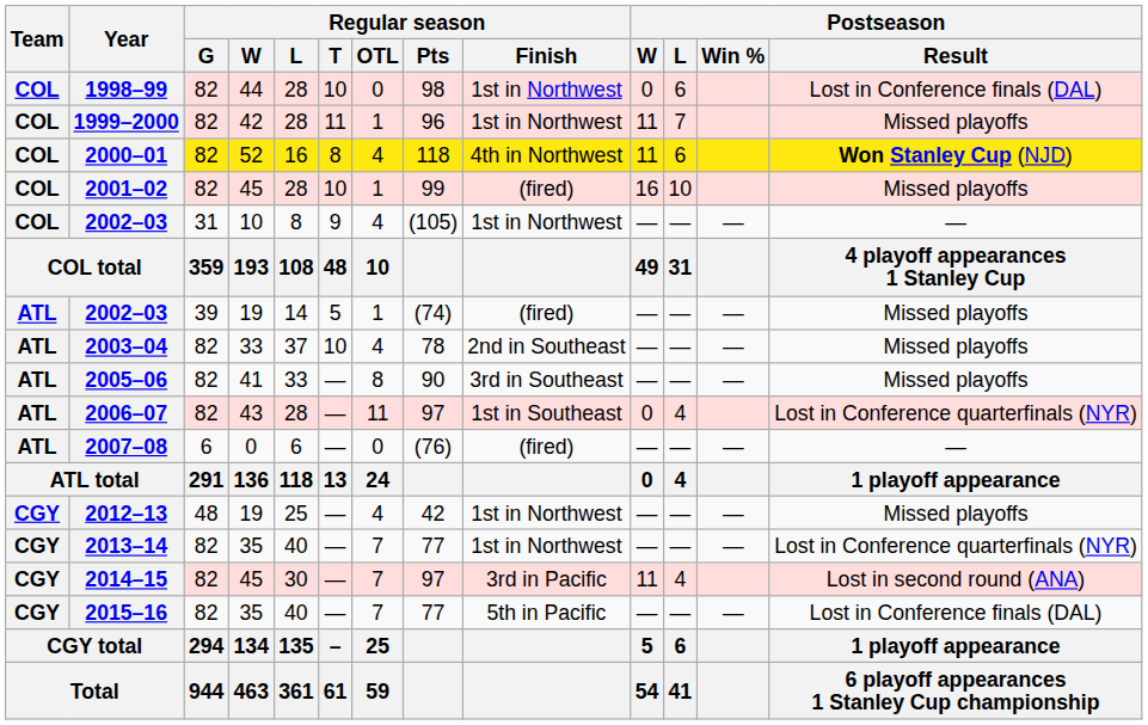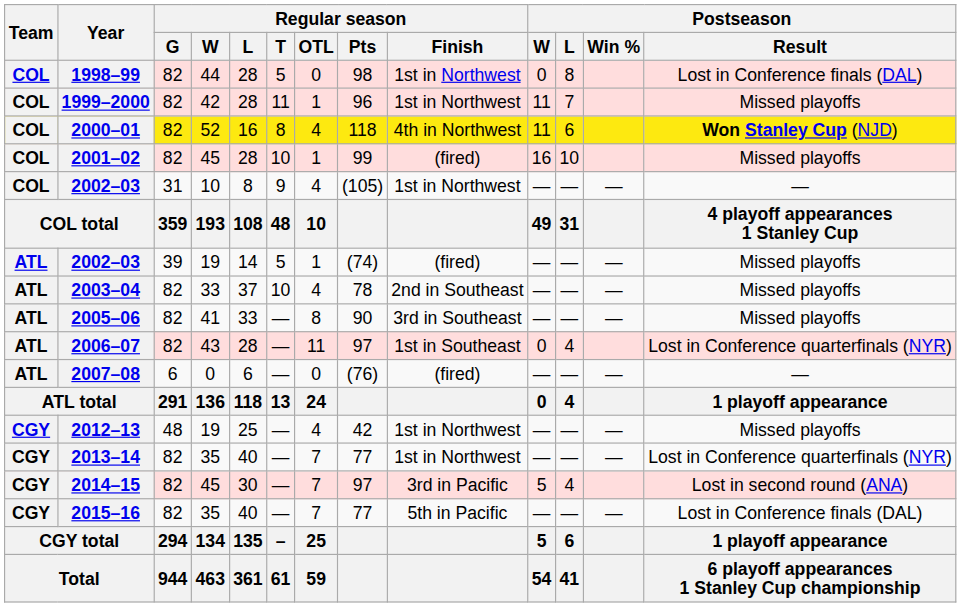1998–99 | Regular season / T: 10 -> 5
1998–99 | Postseason / L: 6 -> 8
2014–15 | Postseason / W: 11 -> 5
